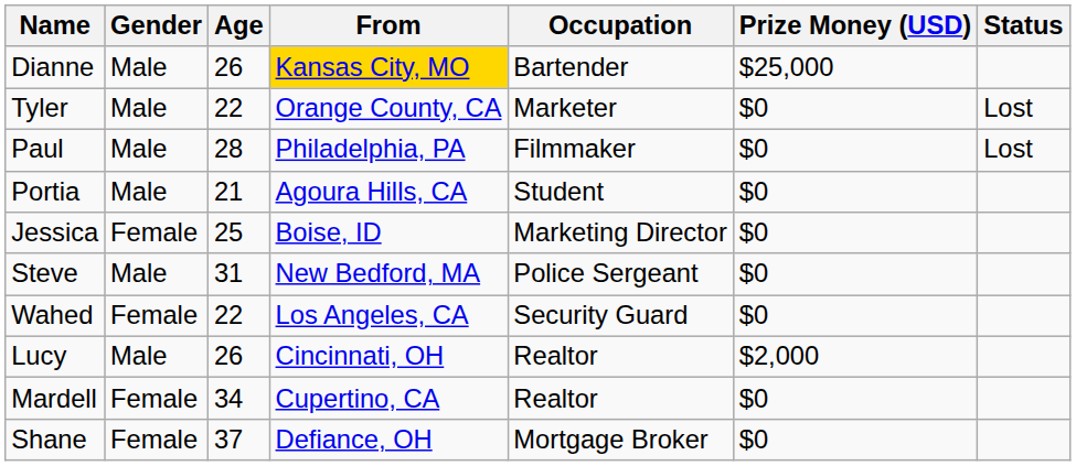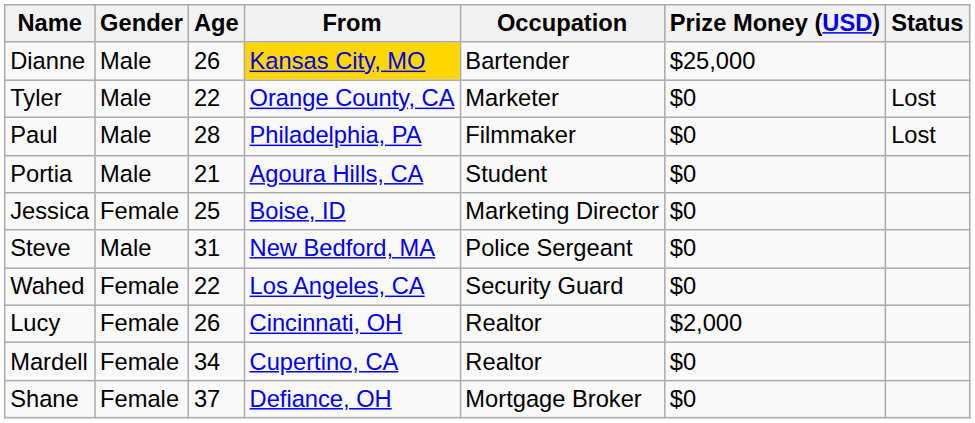Lucy | Gender: Male -> Female
